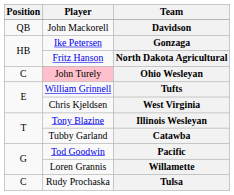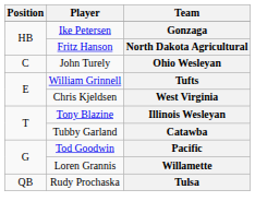- row: QB | John Mackorell | Davidson
Ohio Wesleyan | Player: pink background -> no background
Tulsa | Position: C -> QB
